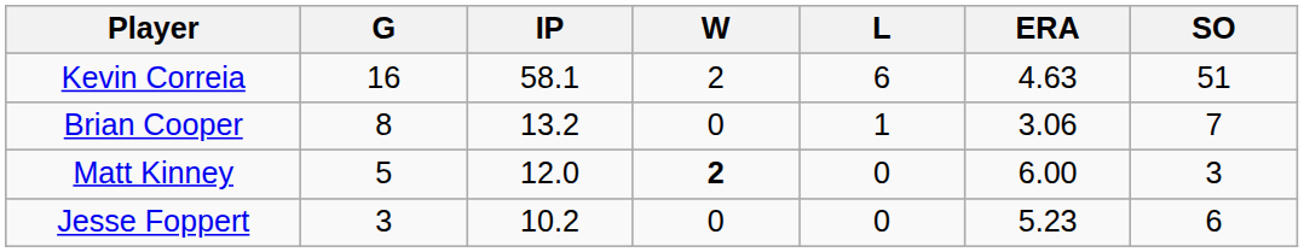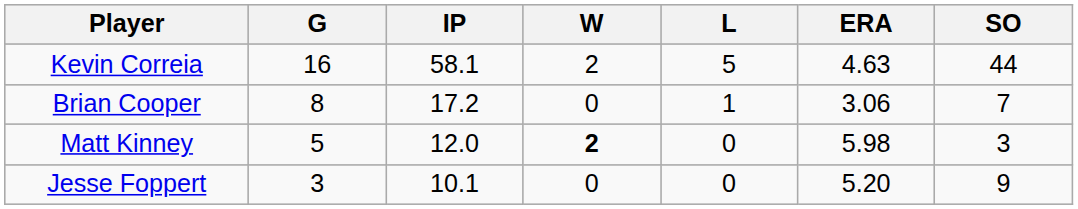Kevin Correia | L: 6 -> 5
Kevin Correia | SO: 51 -> 44
Brian Cooper | IP: 13.2 -> 17.2
Matt Kinney | ERA: 6.00 -> 5.98
Jesse Foppert | IP: 10.2 -> 10.1
Jesse Foppert | ERA: 5.23 -> 5.20
Jesse Foppert | SO: 6 -> 9
